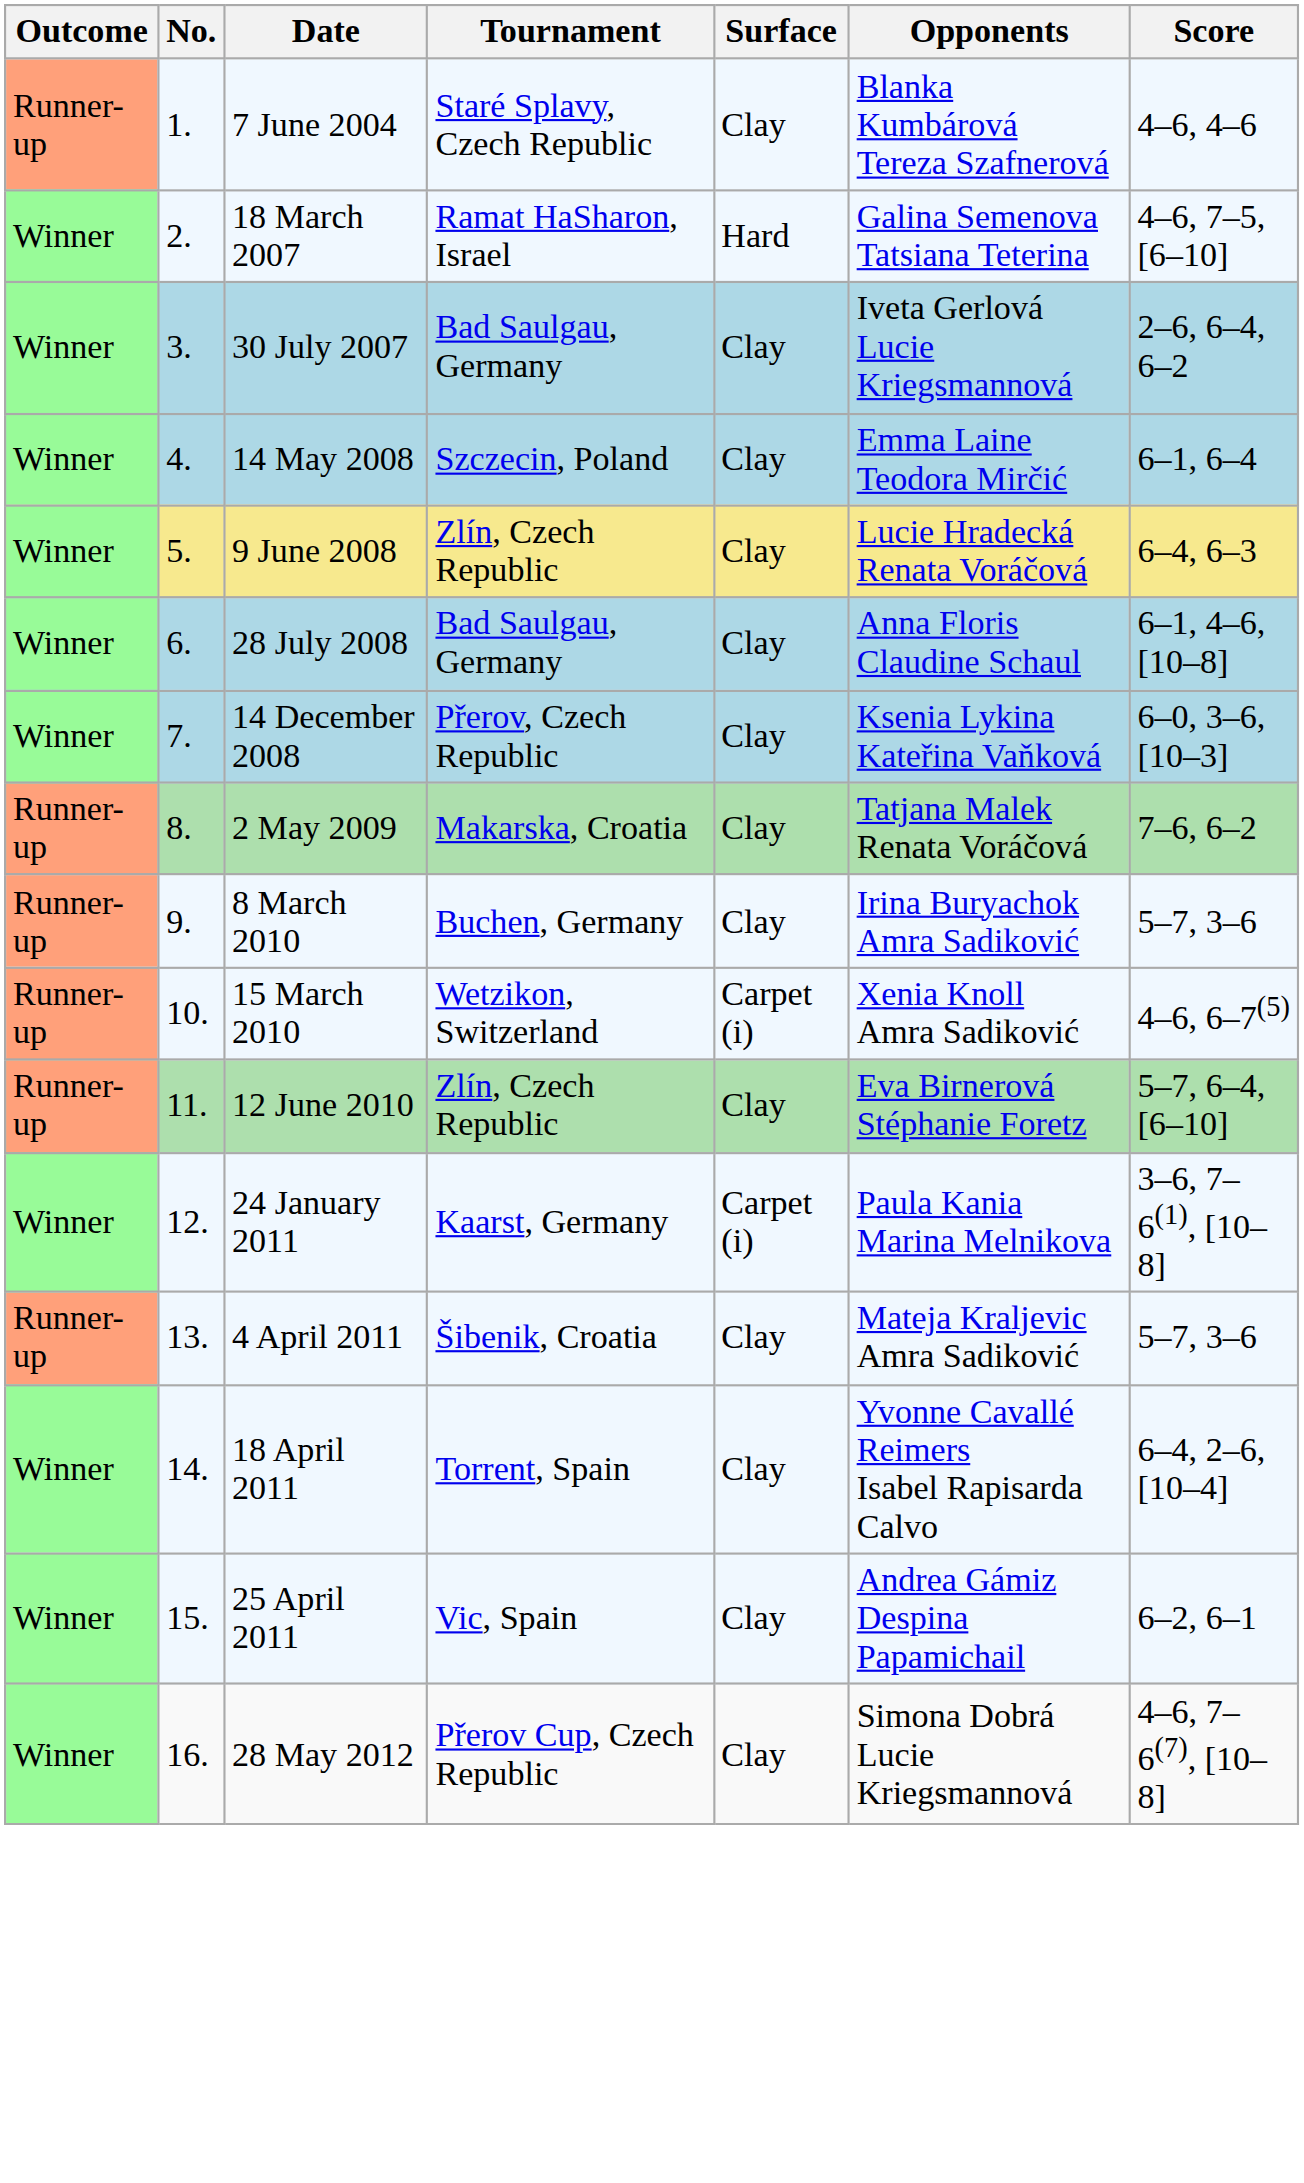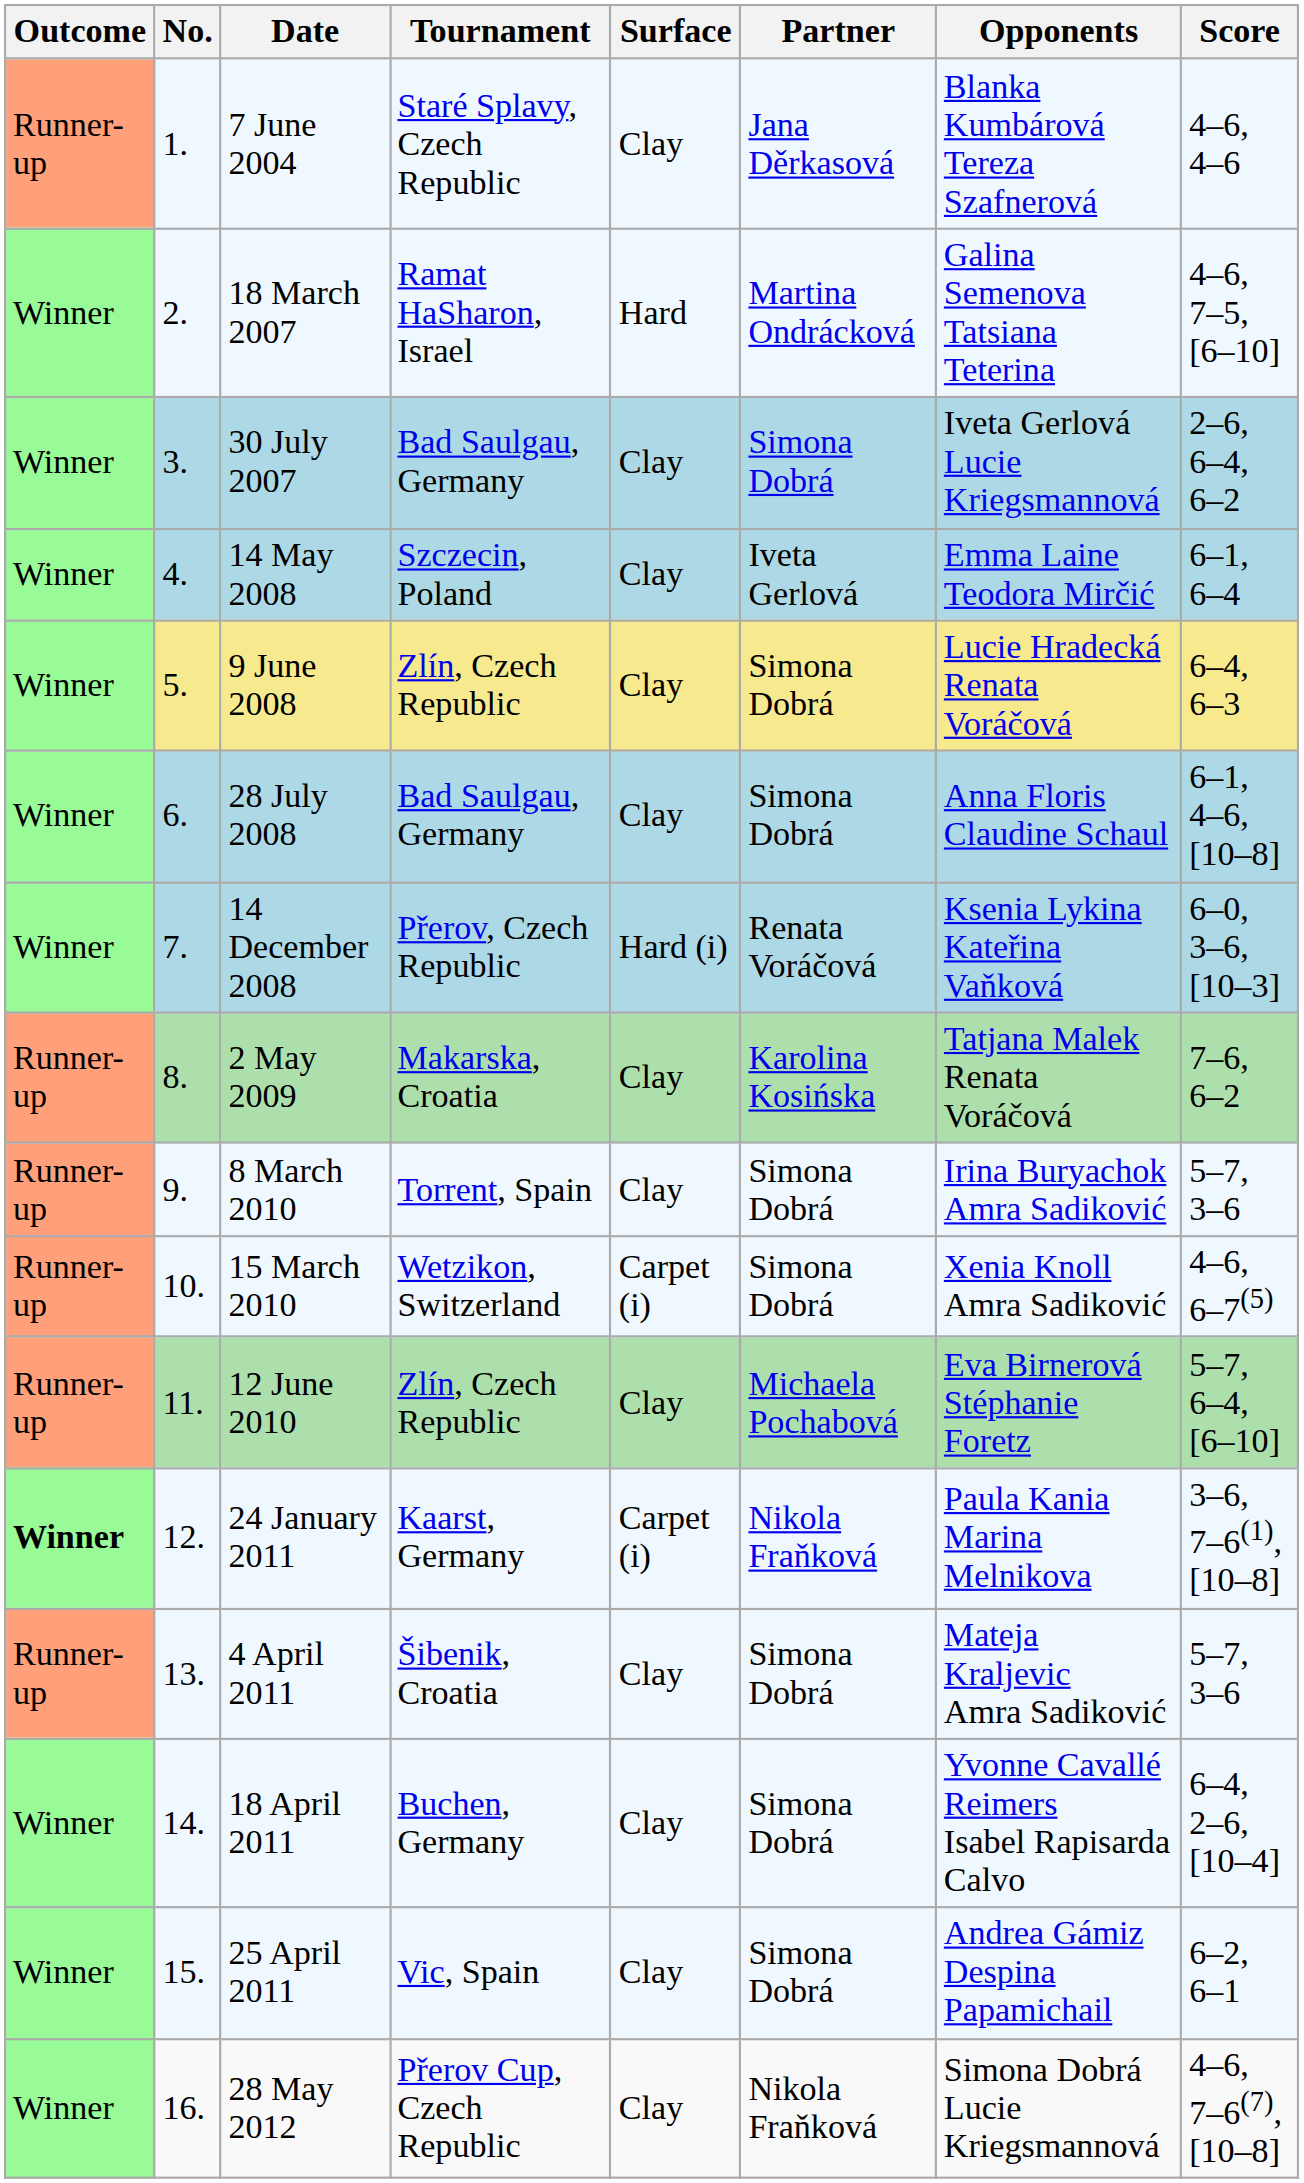+ column: Partner | Jana Děrkasová | Martina Ondrácková | Simona Dobrá | Iveta Gerlová | Simona Dobrá | Simona Dobrá | Renata Voráčová | Karolina Kosińska | Simona Dobrá | Simona Dobrá | Michaela Pochabová | Nikola Fraňková | Simona Dobrá | Simona Dobrá | Simona Dobrá | Nikola Fraňková
14 December 2008 | Surface: Clay -> Hard (i)
8 March 2010 | Tournament: Buchen, Germany -> Torrent, Spain
24 January 2011 | Outcome: normal -> bold
18 April 2011 | Tournament: Torrent, Spain -> Buchen, Germany
